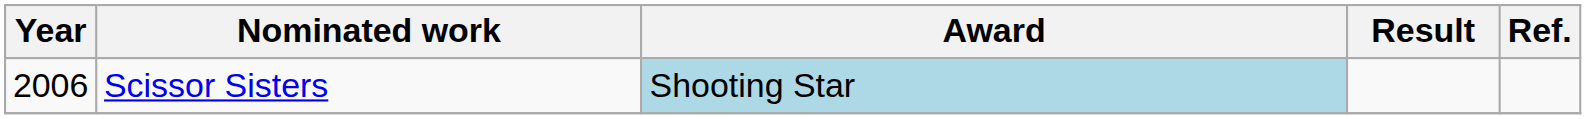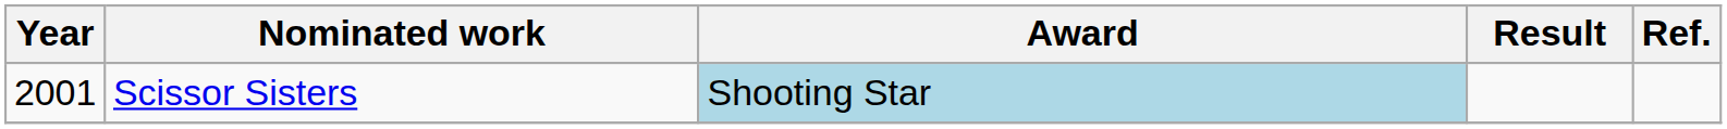Scissor Sisters | Year: 2006 -> 2001
